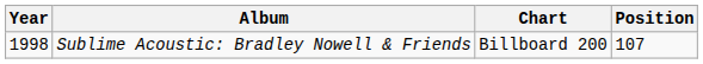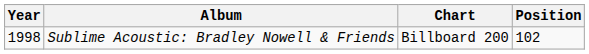Sublime Acoustic: Bradley Nowell & Friends | Position: 107 -> 102
